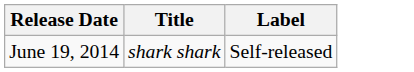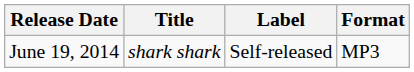+ column: Format | MP3
